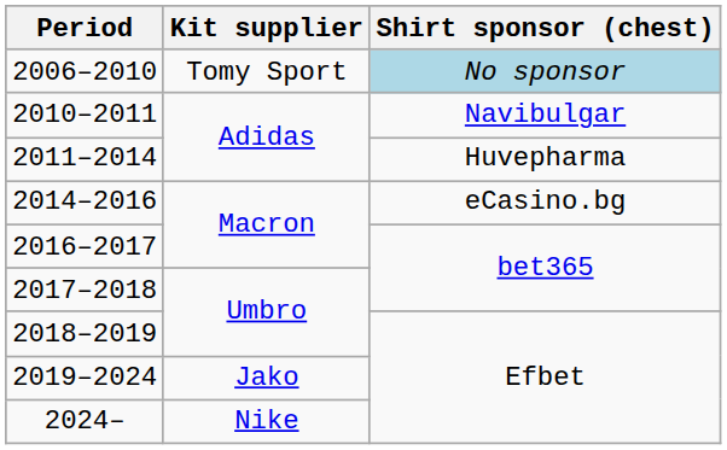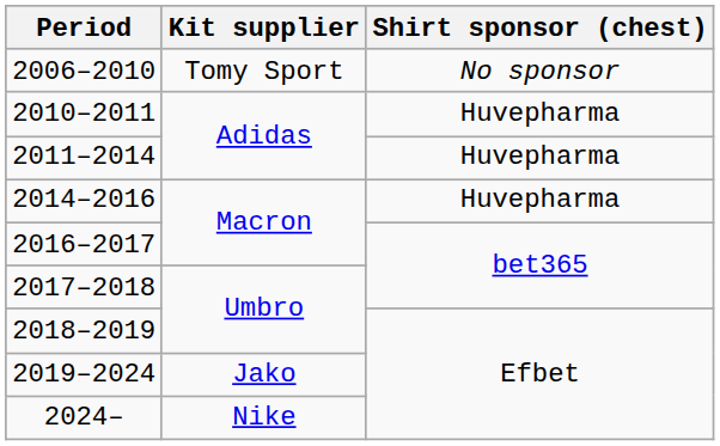2006–2010 | Shirt sponsor (chest): lightblue background -> no background
2010–2011 | Shirt sponsor (chest): Navibulgar -> Huvepharma
2014–2016 | Shirt sponsor (chest): eCasino.bg -> Huvepharma
